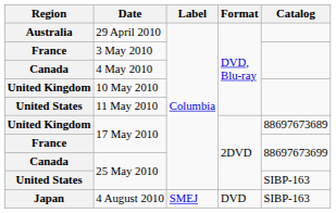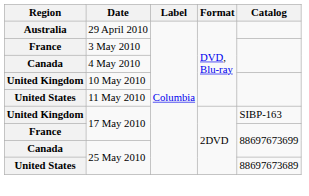United Kingdom / 17 May 2010 | Catalog: 88697673689 -> SIBP-163
United States / 25 May 2010 | Catalog: SIBP-163 -> 88697673689
- row: Japan | 4 August 2010 | SMEJ | DVD | SIBP-163
